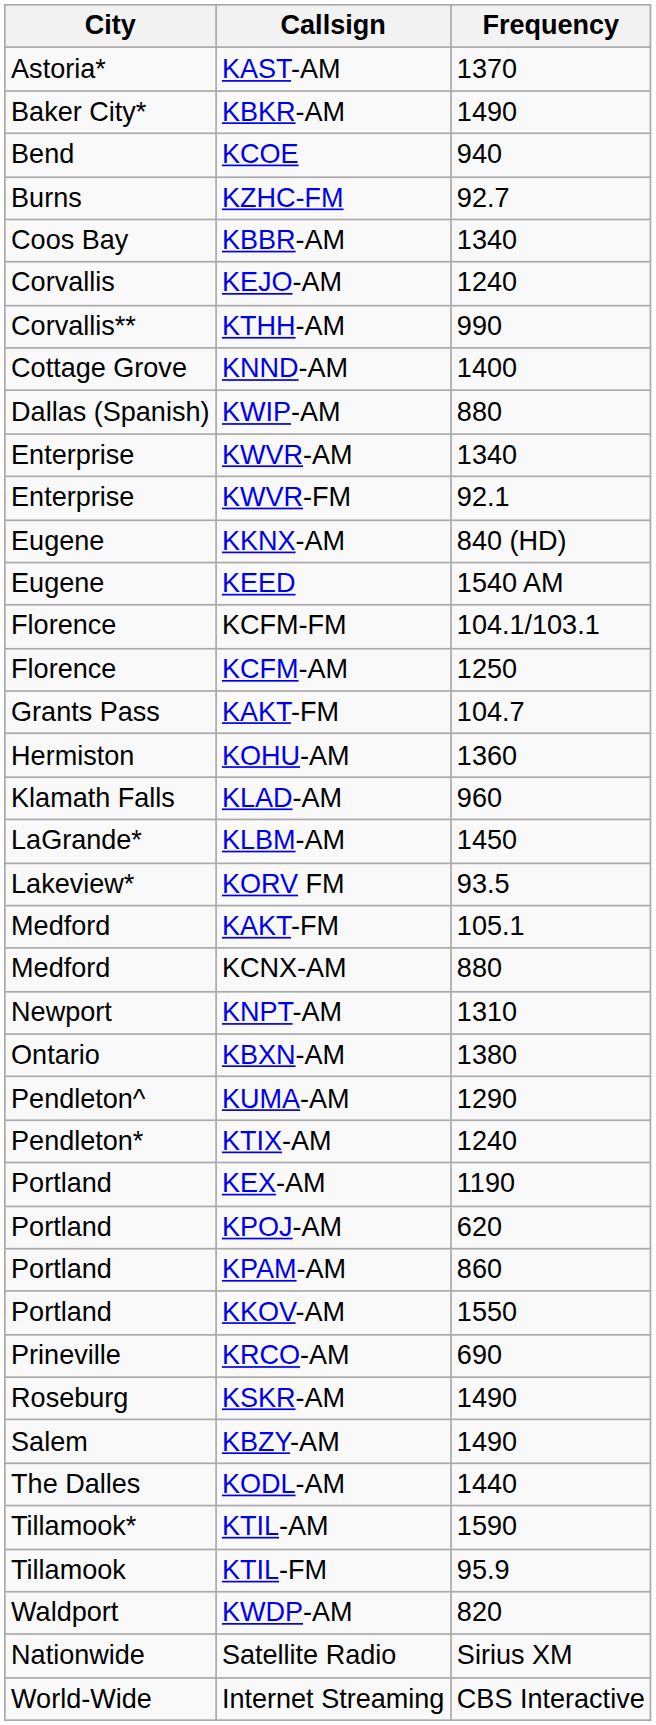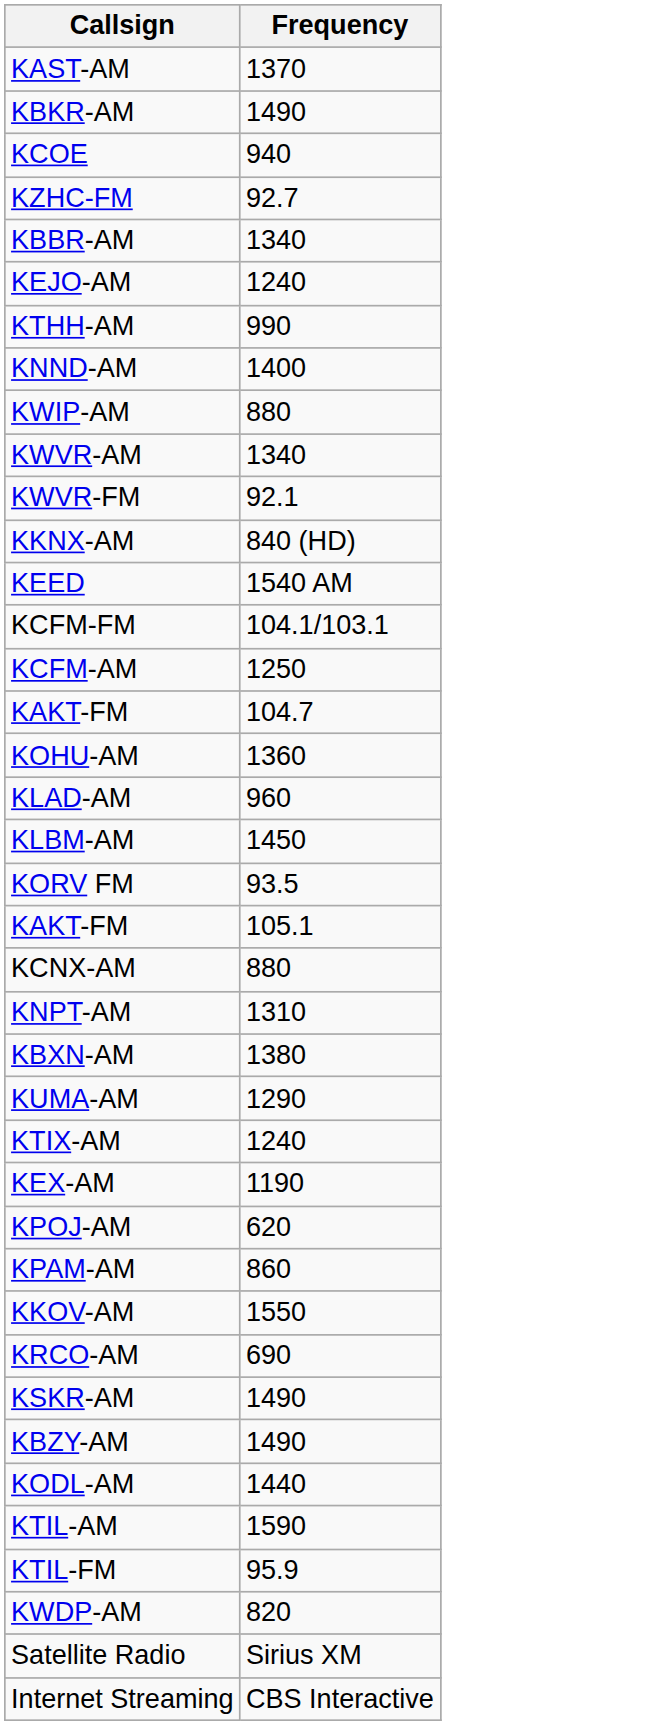- column: City | Astoria* | Baker City* | Bend | Burns | Coos Bay | Corvallis | Corvallis** | Cottage Grove | Dallas (Spanish) | Enterprise | Enterprise | Eugene | Eugene | Florence | Florence | Grants Pass | Hermiston | Klamath Falls | LaGrande* | Lakeview* | Medford | Medford | Newport | Ontario | Pendleton^ | Pendleton* | Portland | Portland | Portland | Portland | Prineville | Roseburg | Salem | The Dalles | Tillamook* | Tillamook | Waldport | Nationwide | World-Wide
